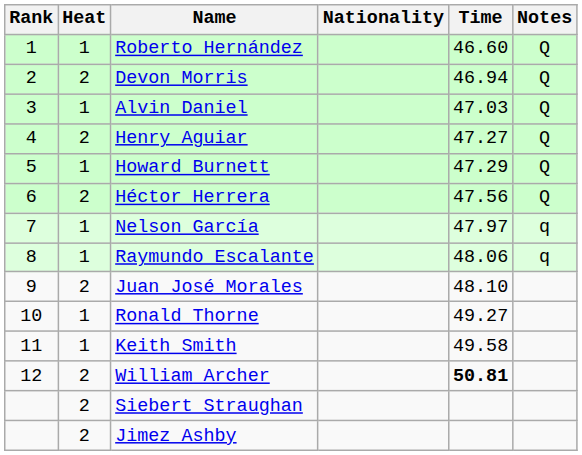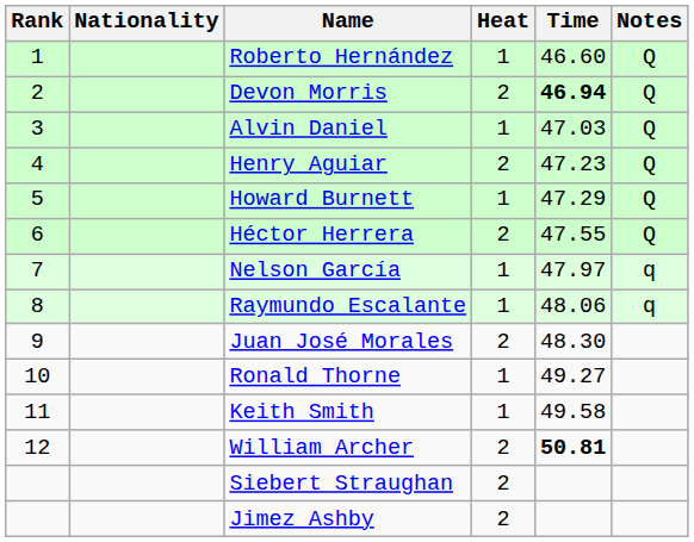columns swapped: Heat <-> Nationality
Devon Morris | Time: normal -> bold
Henry Aguiar | Time: 47.27 -> 47.23
Héctor Herrera | Time: 47.56 -> 47.55
Juan José Morales | Time: 48.10 -> 48.30
